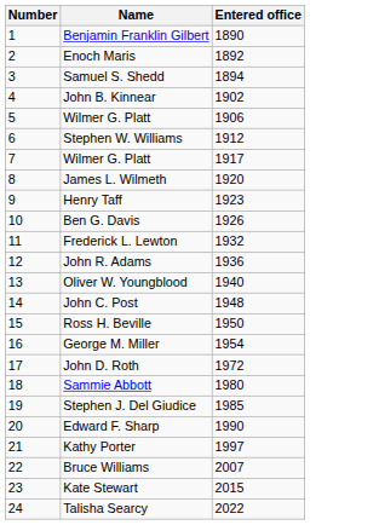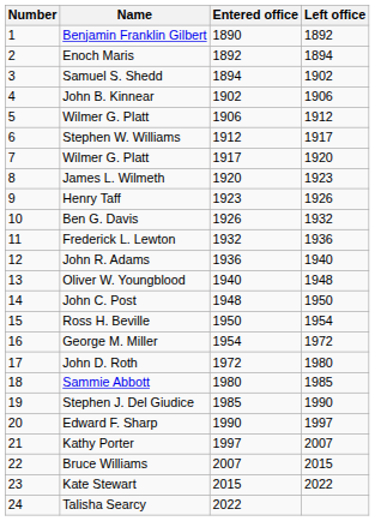+ column: Left office | 1892 | 1894 | 1902 | 1906 | 1912 | 1917 | 1920 | 1923 | 1926 | 1932 | 1936 | 1940 | 1948 | 1950 | 1954 | 1972 | 1980 | 1985 | 1990 | 1997 | 2007 | 2015 | 2022
